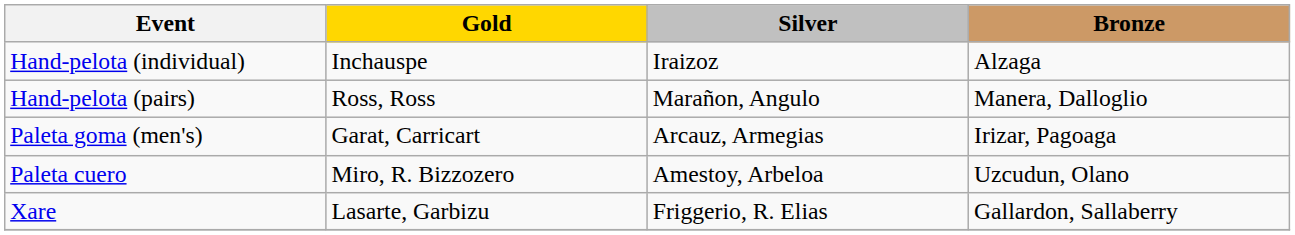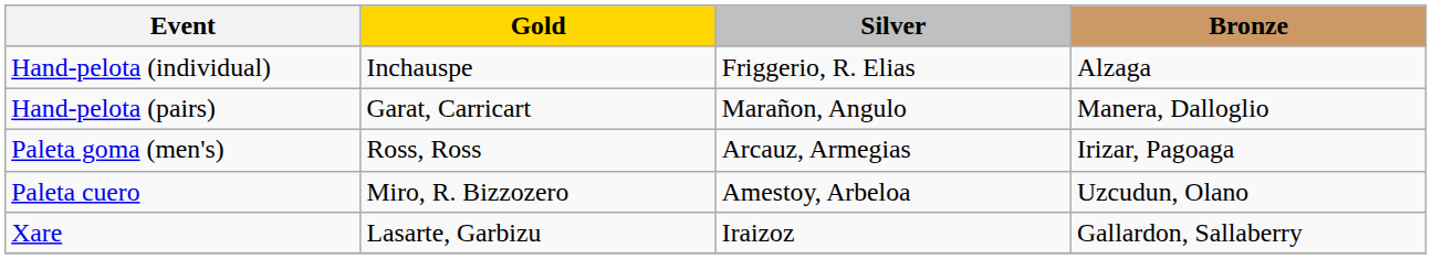Hand-pelota (individual) | Silver: Iraizoz -> Friggerio, R. Elias
Hand-pelota (pairs) | Gold: Ross, Ross -> Garat, Carricart
Paleta goma (men's) | Gold: Garat, Carricart -> Ross, Ross
Xare | Silver: Friggerio, R. Elias -> Iraizoz
